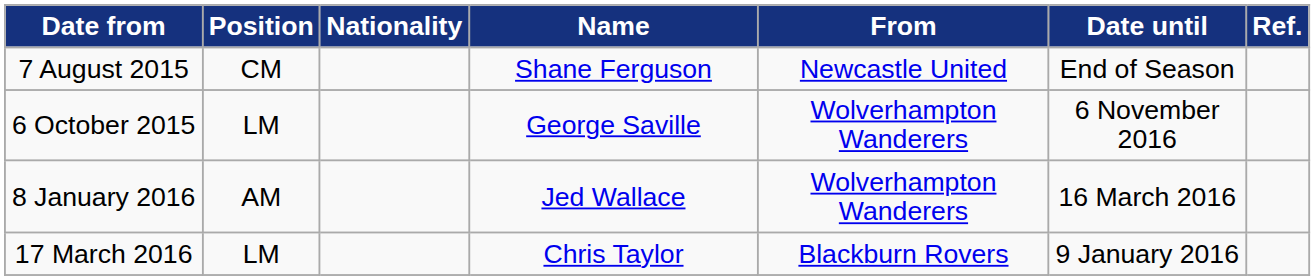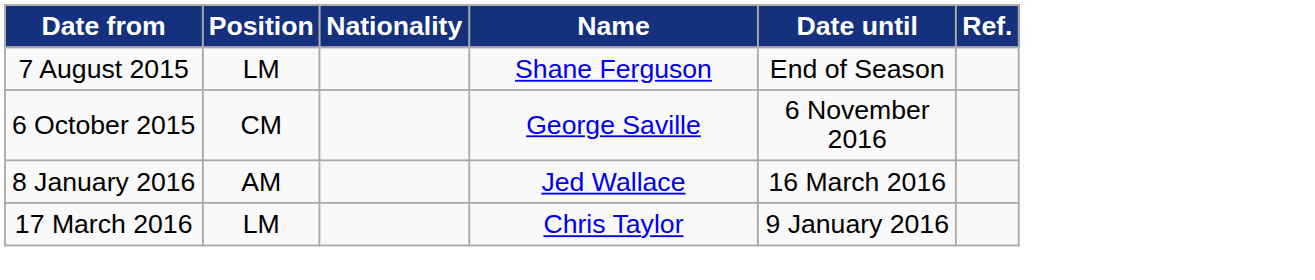- column: From | Newcastle United | Wolverhampton Wanderers | Wolverhampton Wanderers | Blackburn Rovers
7 August 2015 | Position: CM -> LM
6 October 2015 | Position: LM -> CM
